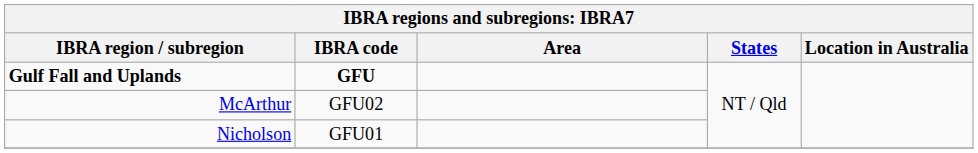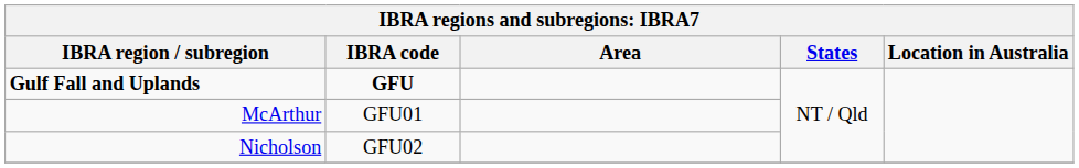McArthur | IBRA code: GFU02 -> GFU01
Nicholson | IBRA code: GFU01 -> GFU02
